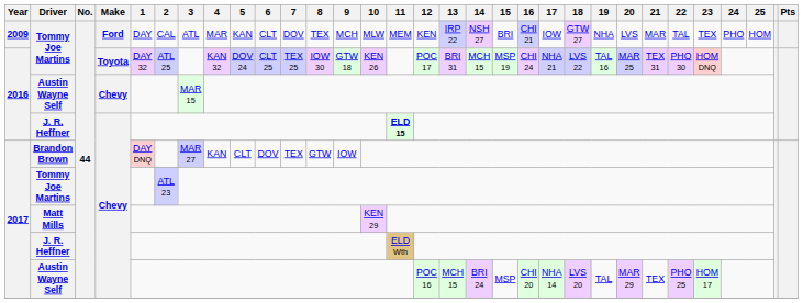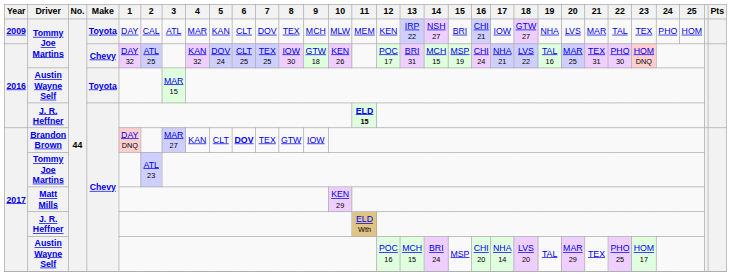2009 / Tommy Joe Martins | Make: Ford -> Toyota
2016 / Tommy Joe Martins | Make: Toyota -> Chevy
2016 / Austin Wayne Self | Make: Chevy -> Toyota
Brandon Brown | 6: normal -> bold
